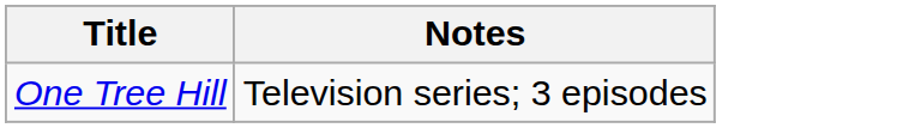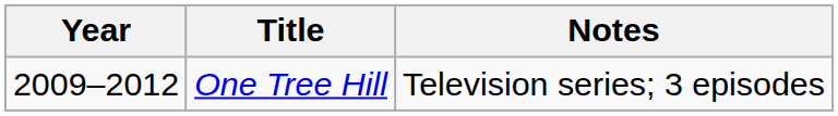+ column: Year | 2009–2012
